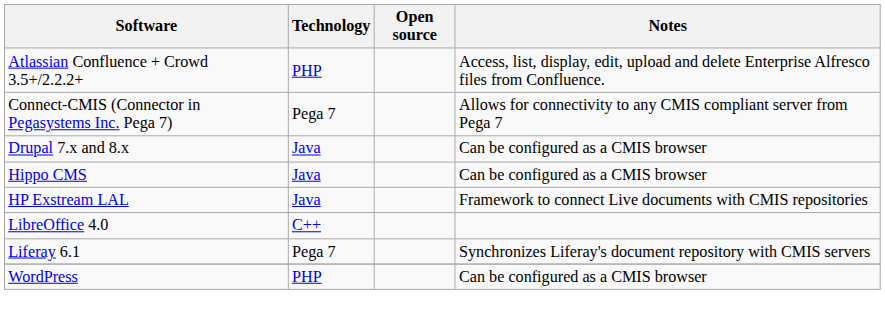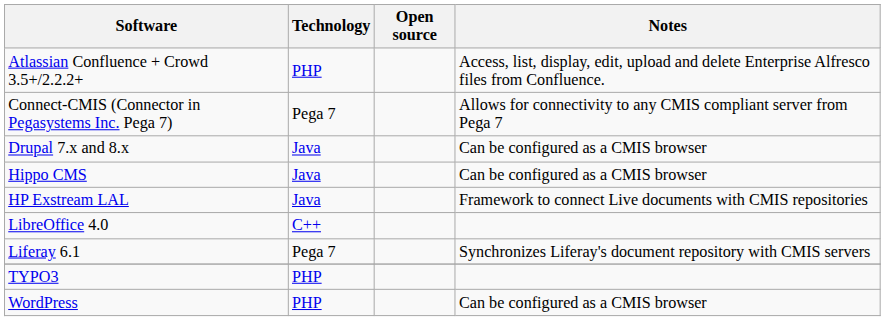+ row: TYPO3 | PHP
